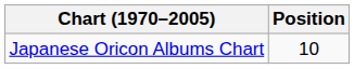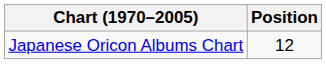Japanese Oricon Albums Chart | Position: 10 -> 12
